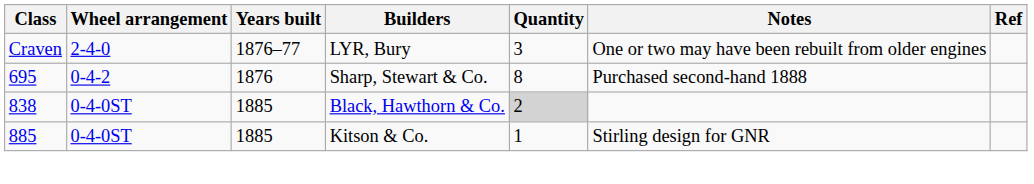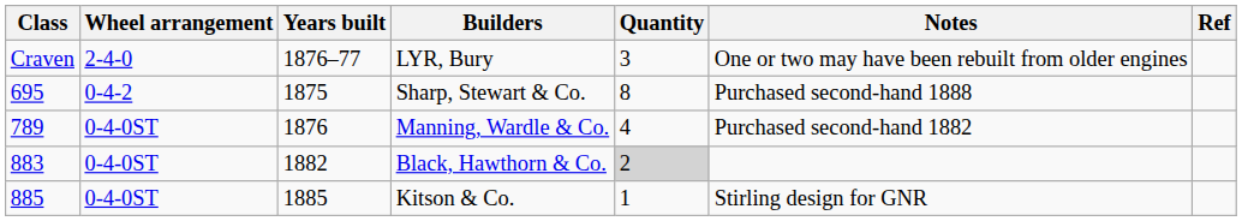Sharp, Stewart & Co. | Years built: 1876 -> 1875
+ row: 789 | 0-4-0ST | 1876 | Manning, Wardle & Co. | 4 | Purchased second-hand 1882
Black, Hawthorn & Co. | Class: 838 -> 883
Black, Hawthorn & Co. | Years built: 1885 -> 1882
